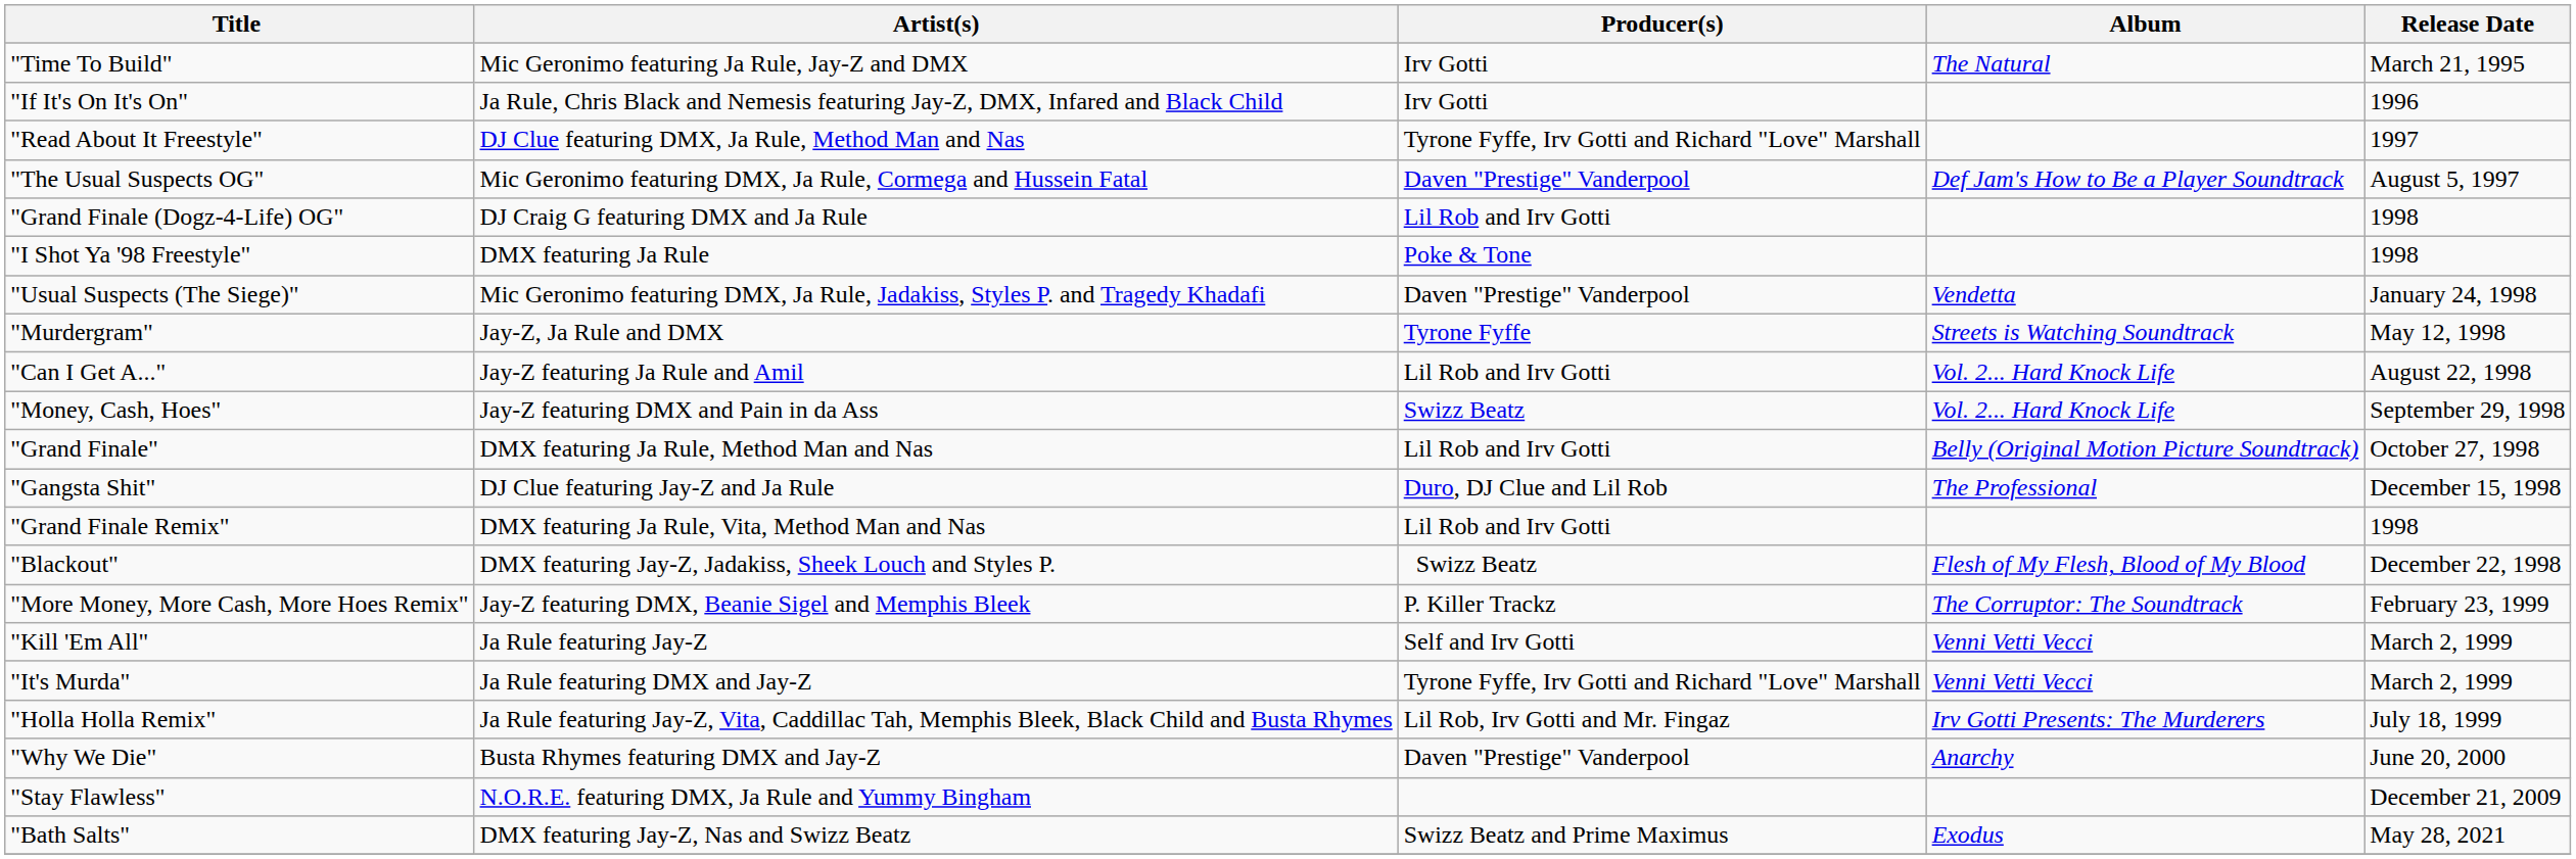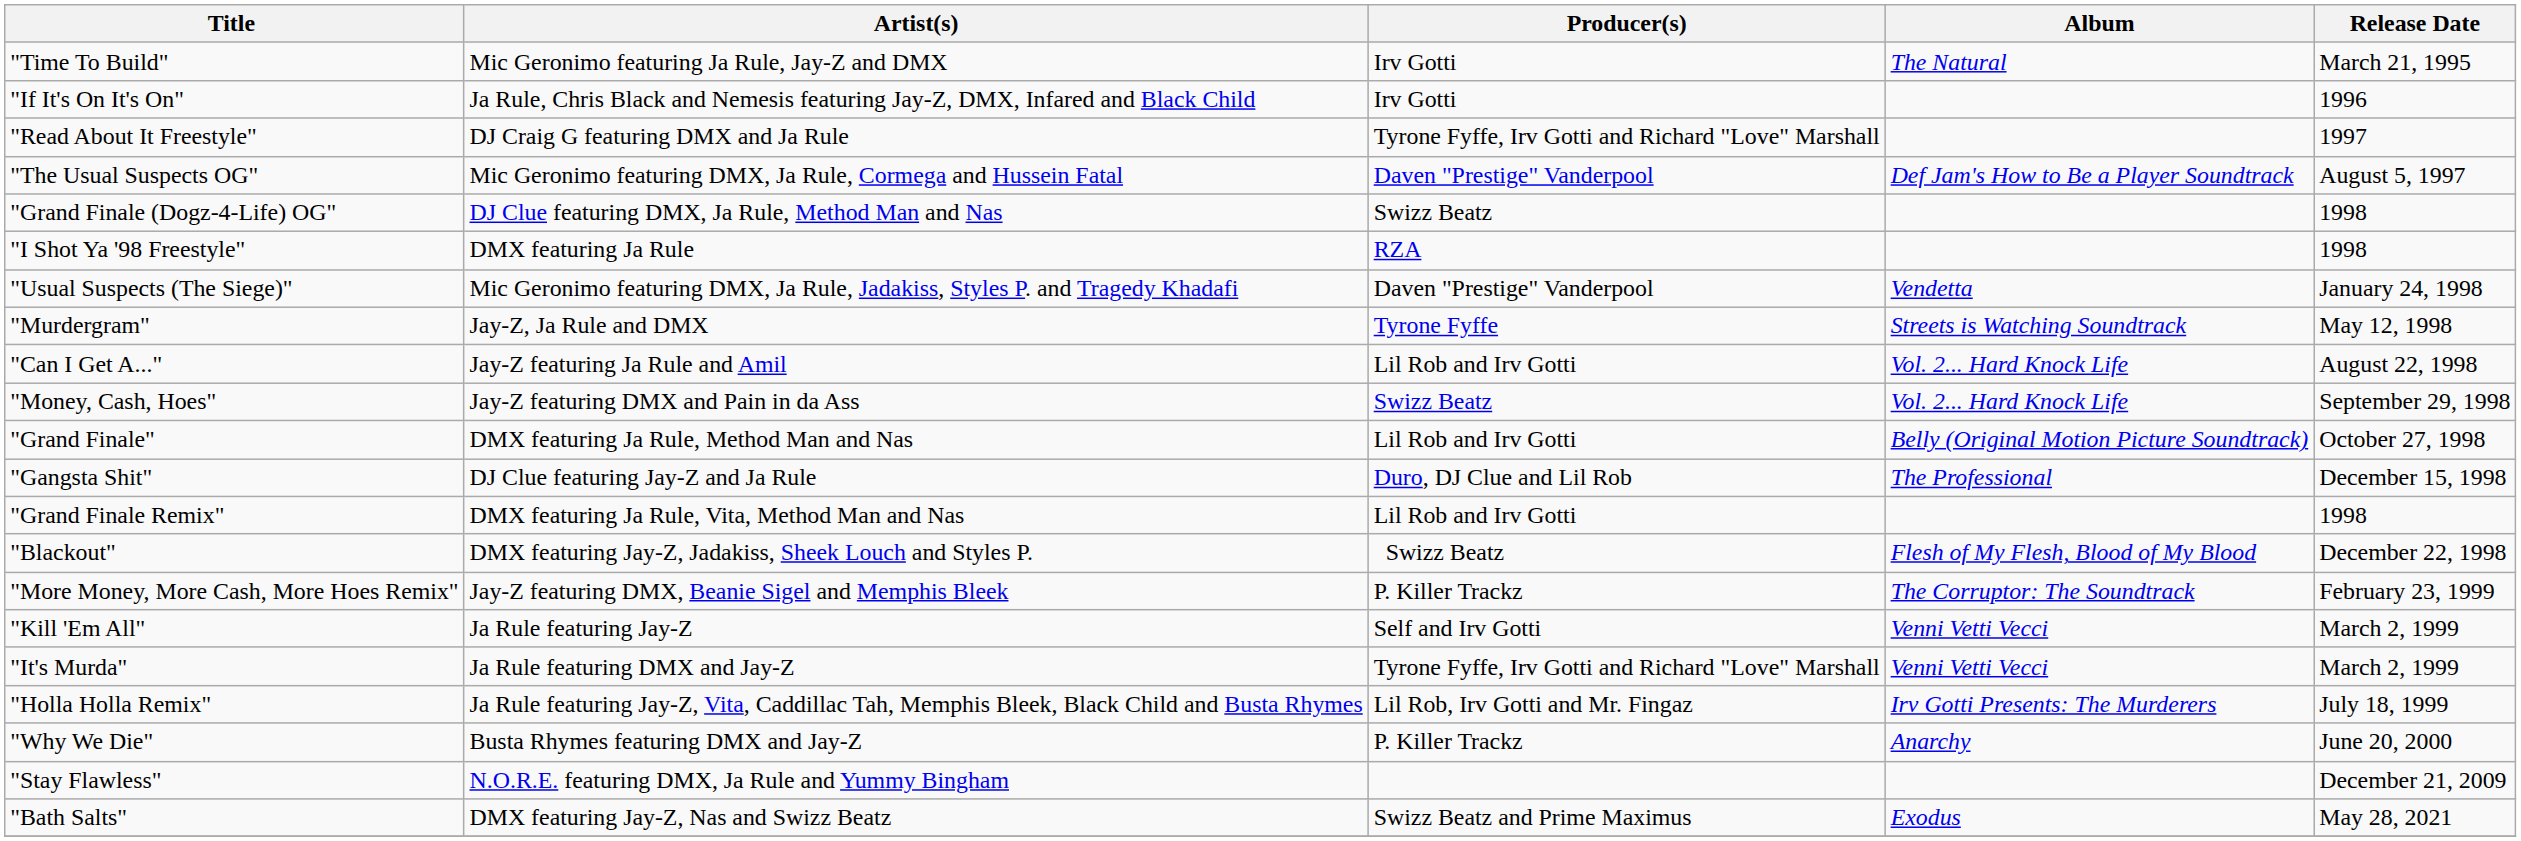"Read About It Freestyle" | Artist(s): DJ Clue featuring DMX, Ja Rule, Method Man and Nas -> DJ Craig G featuring DMX and Ja Rule
"Grand Finale (Dogz-4-Life) OG" | Artist(s): DJ Craig G featuring DMX and Ja Rule -> DJ Clue featuring DMX, Ja Rule, Method Man and Nas
"Grand Finale (Dogz-4-Life) OG" | Producer(s): Lil Rob and Irv Gotti -> Swizz Beatz
"I Shot Ya '98 Freestyle" | Producer(s): Poke & Tone -> RZA
"Why We Die" | Producer(s): Daven "Prestige" Vanderpool -> P. Killer Trackz
